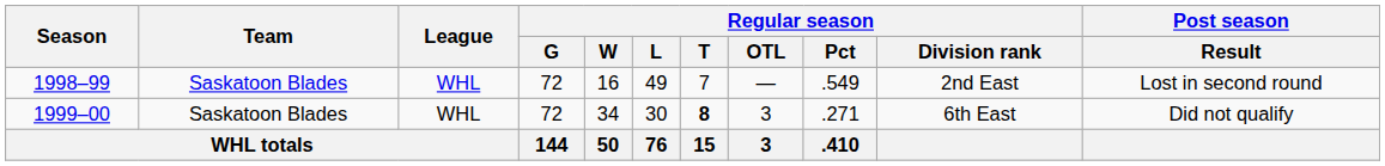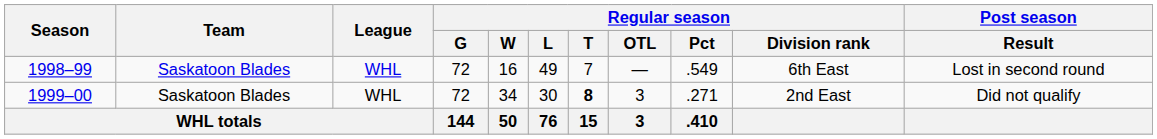1998–99 | Regular season / Division rank: 2nd East -> 6th East
1999–00 | Regular season / Division rank: 6th East -> 2nd East
